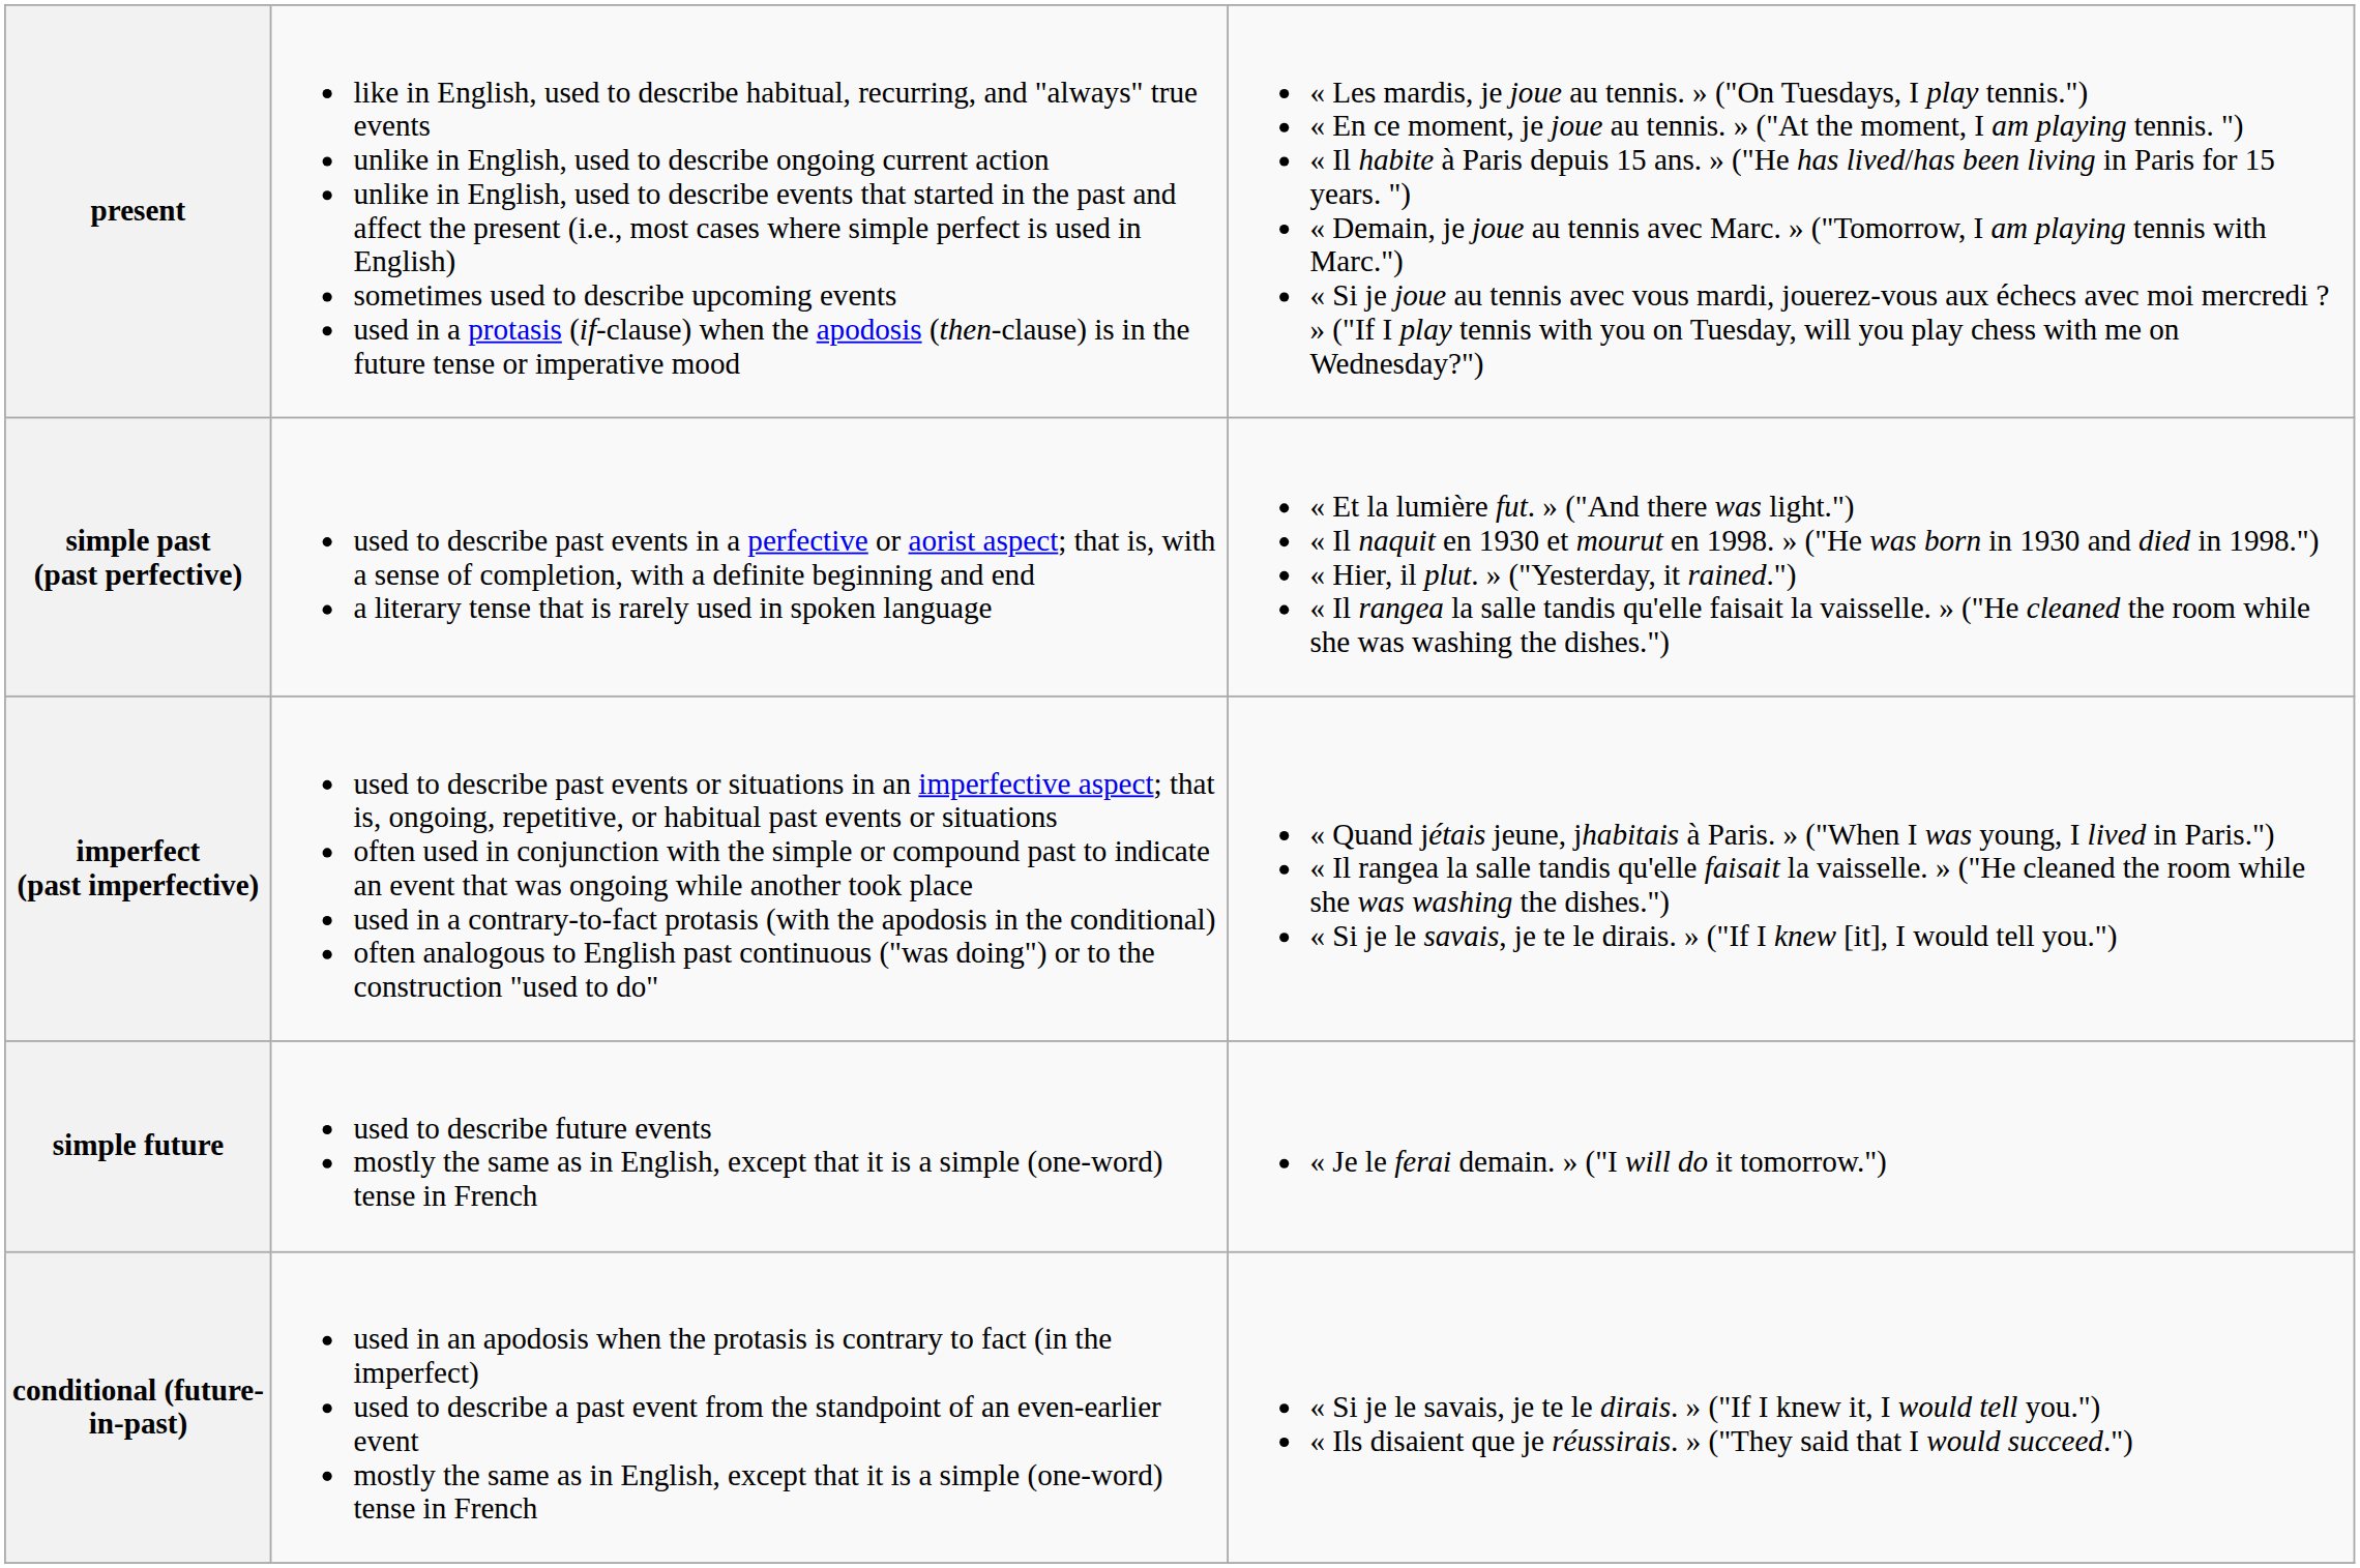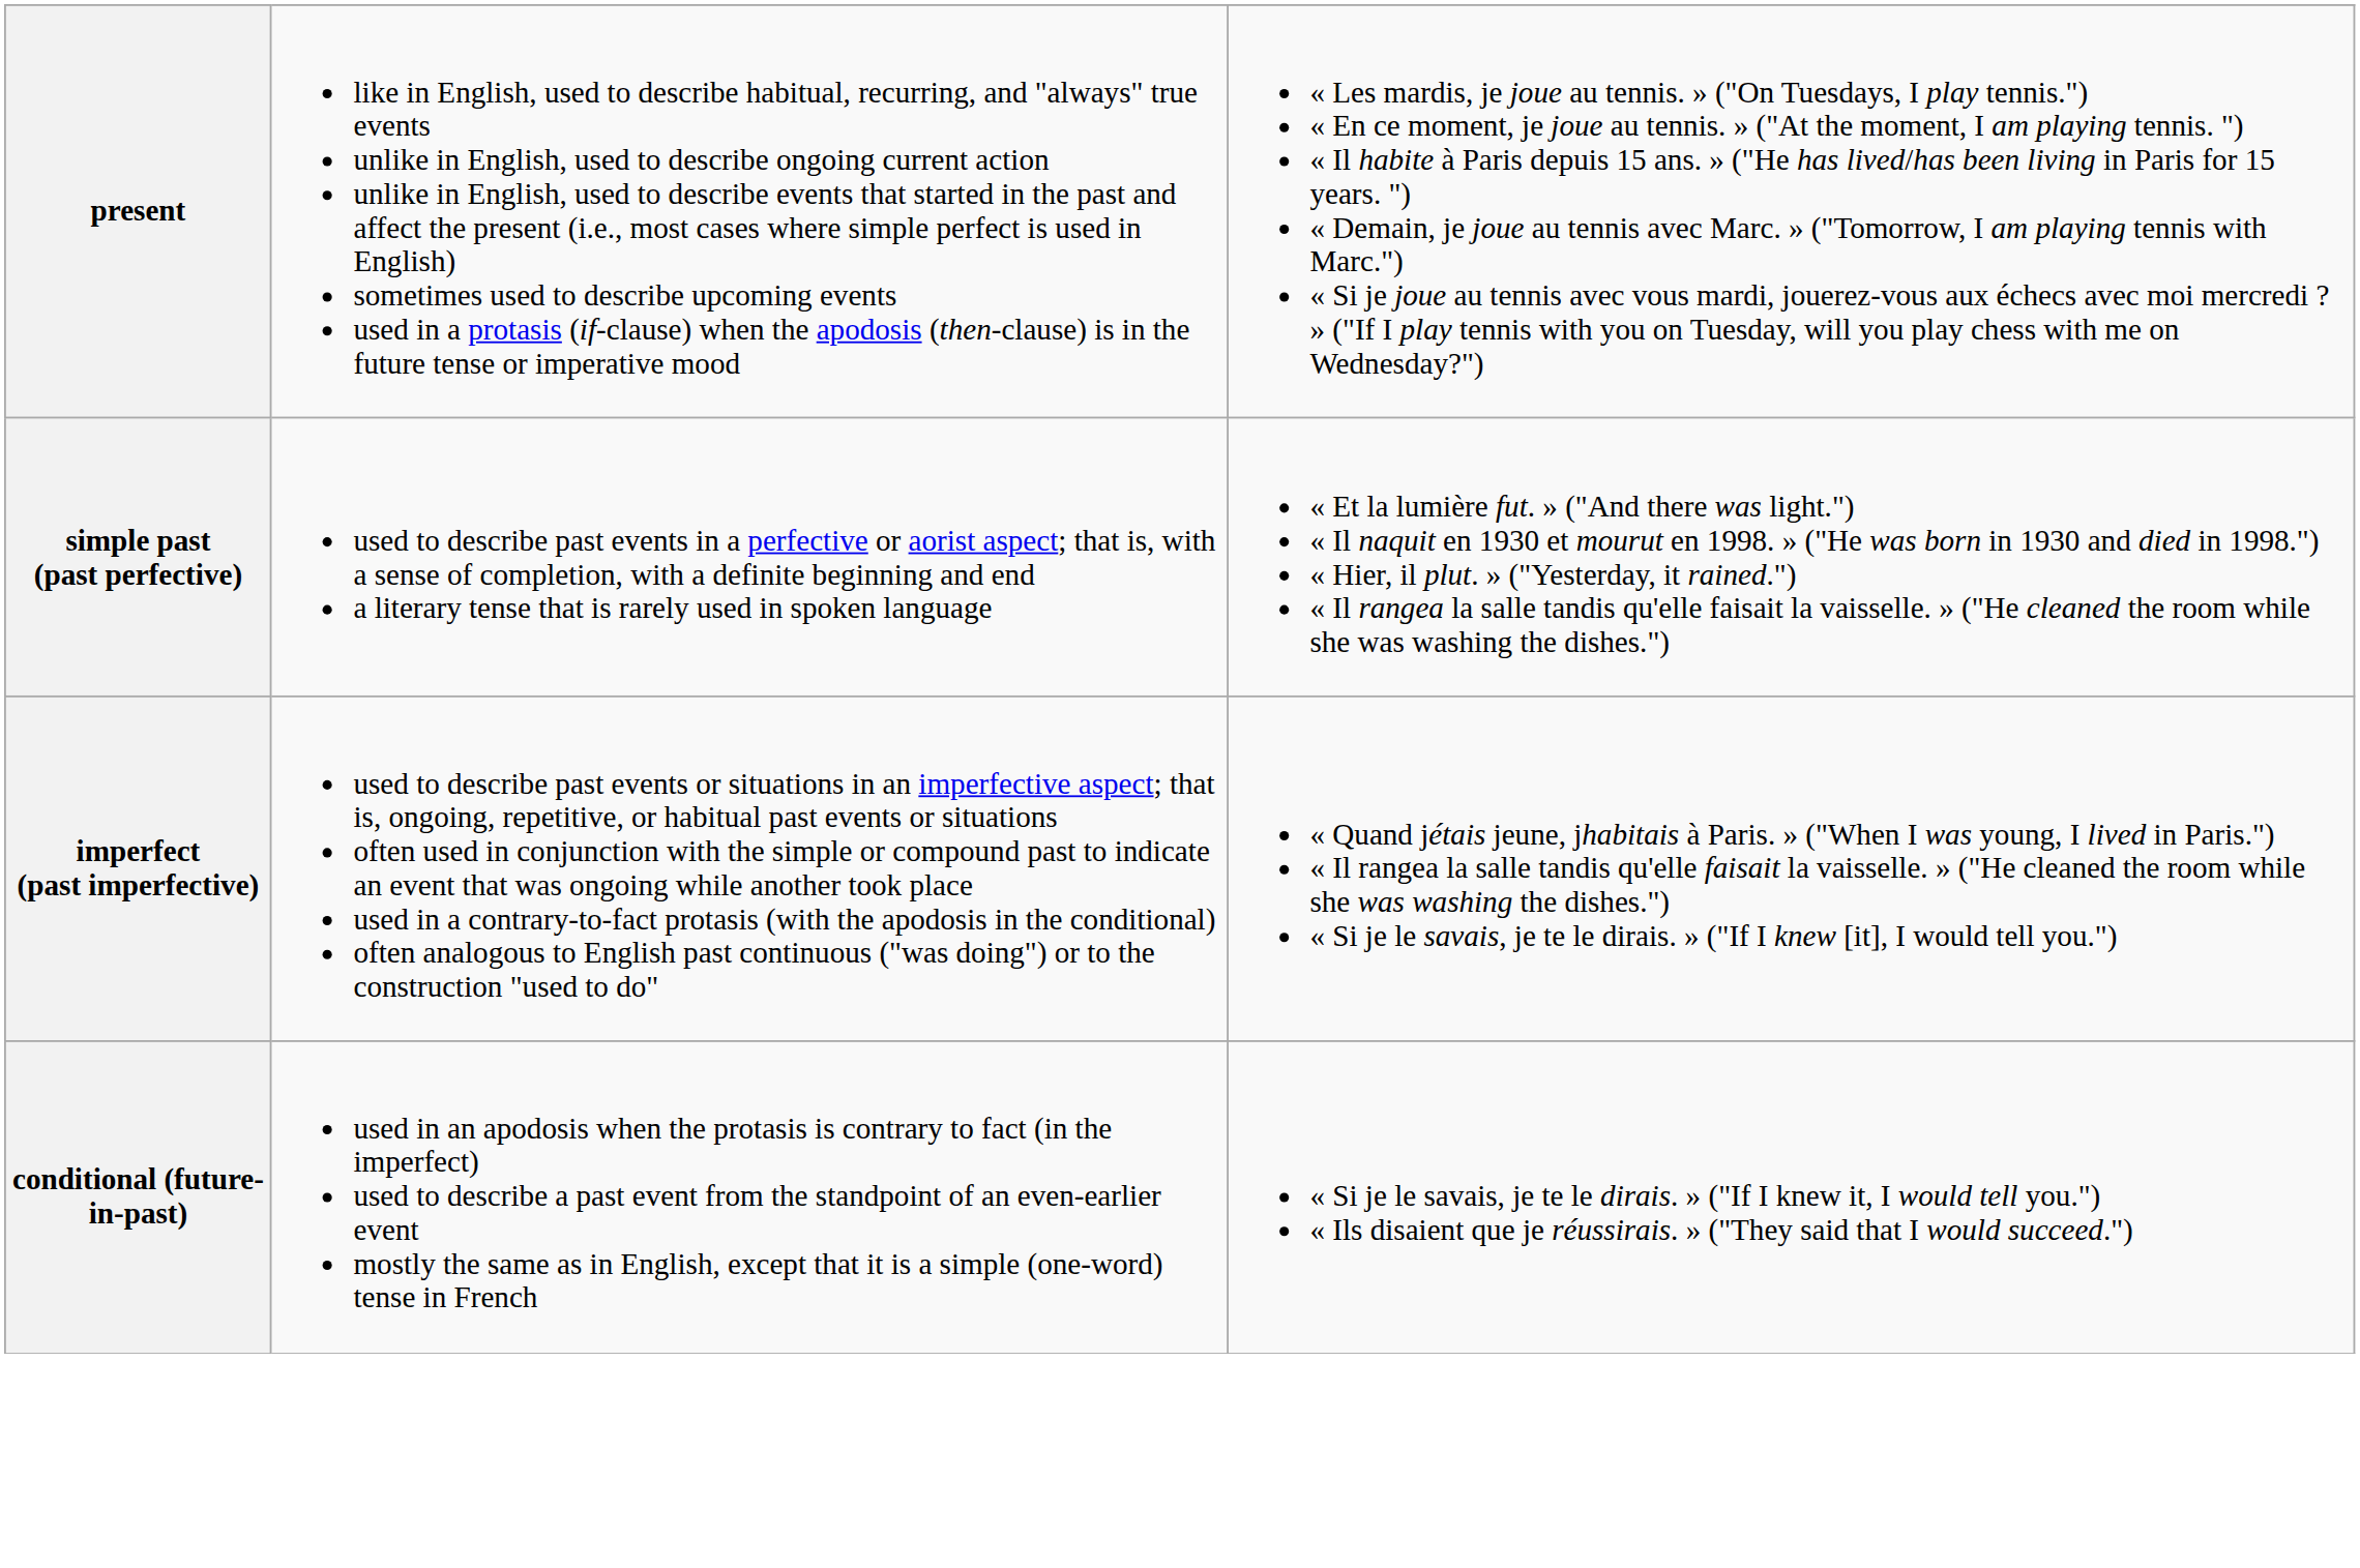- row: simple future | used to describe future events mostly the same as in English, except that it is a simple (one-word) tense in French | « Je le ferai demain. » ("I will do it tomorrow.")
